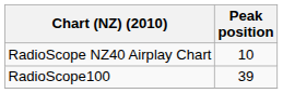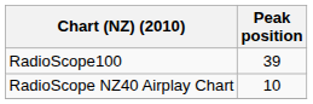rows swapped: RadioScope NZ40 Airplay Chart <-> RadioScope100
